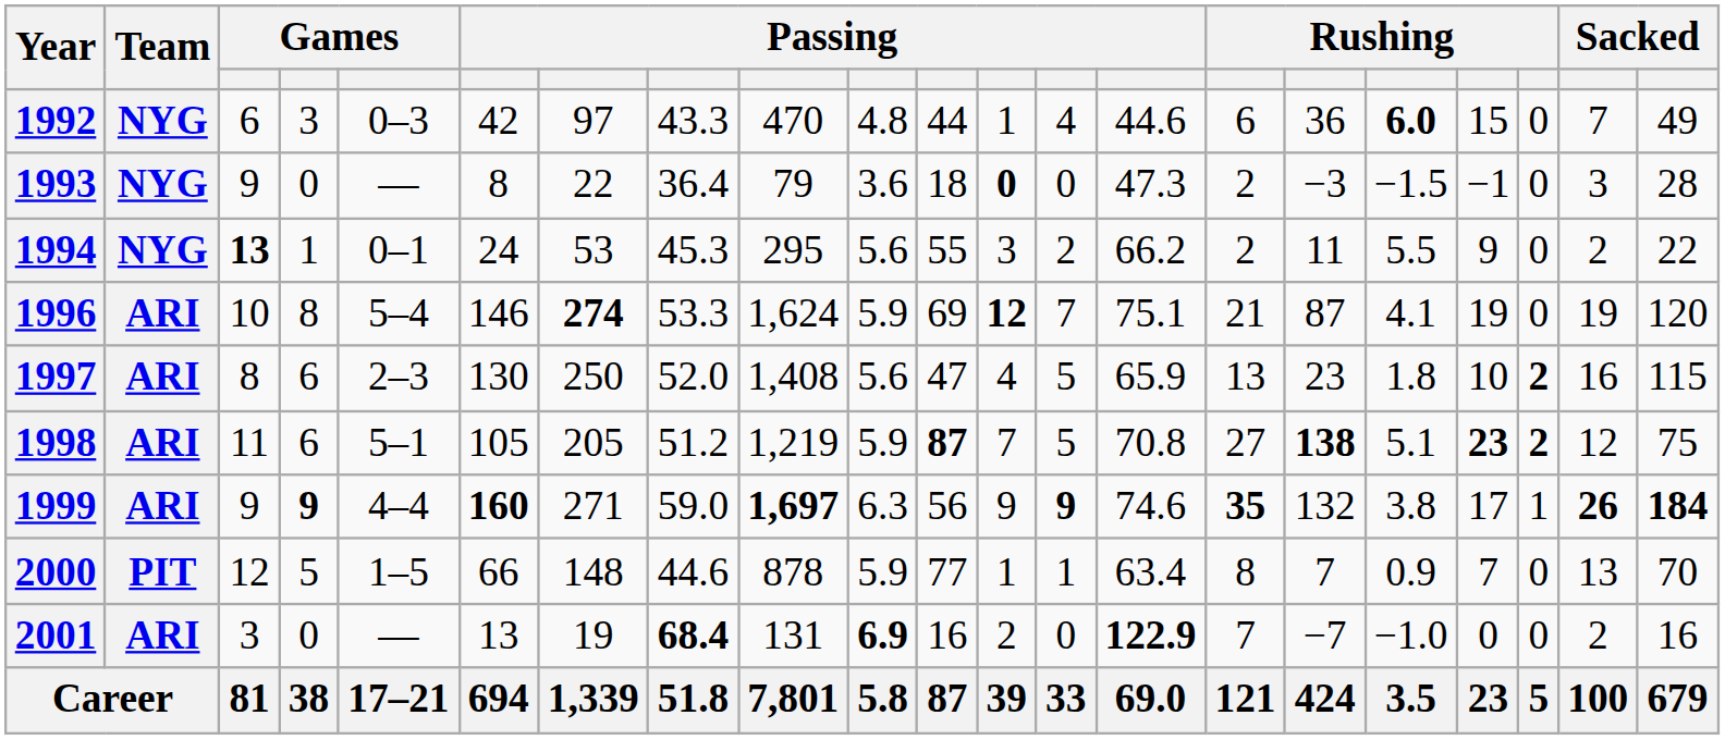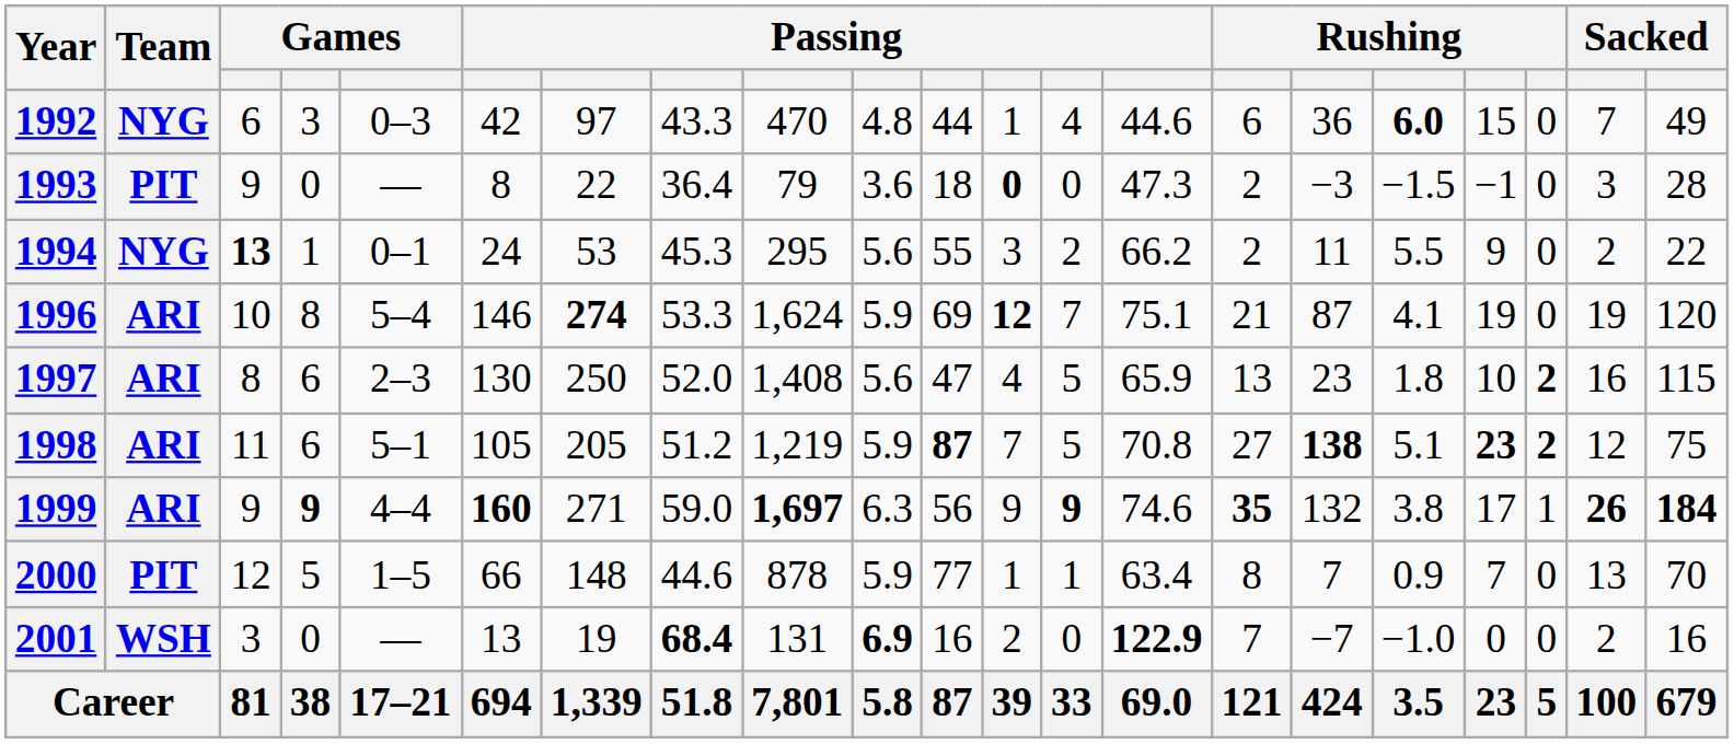1993 | Team: NYG -> PIT
2001 | Team: ARI -> WSH
